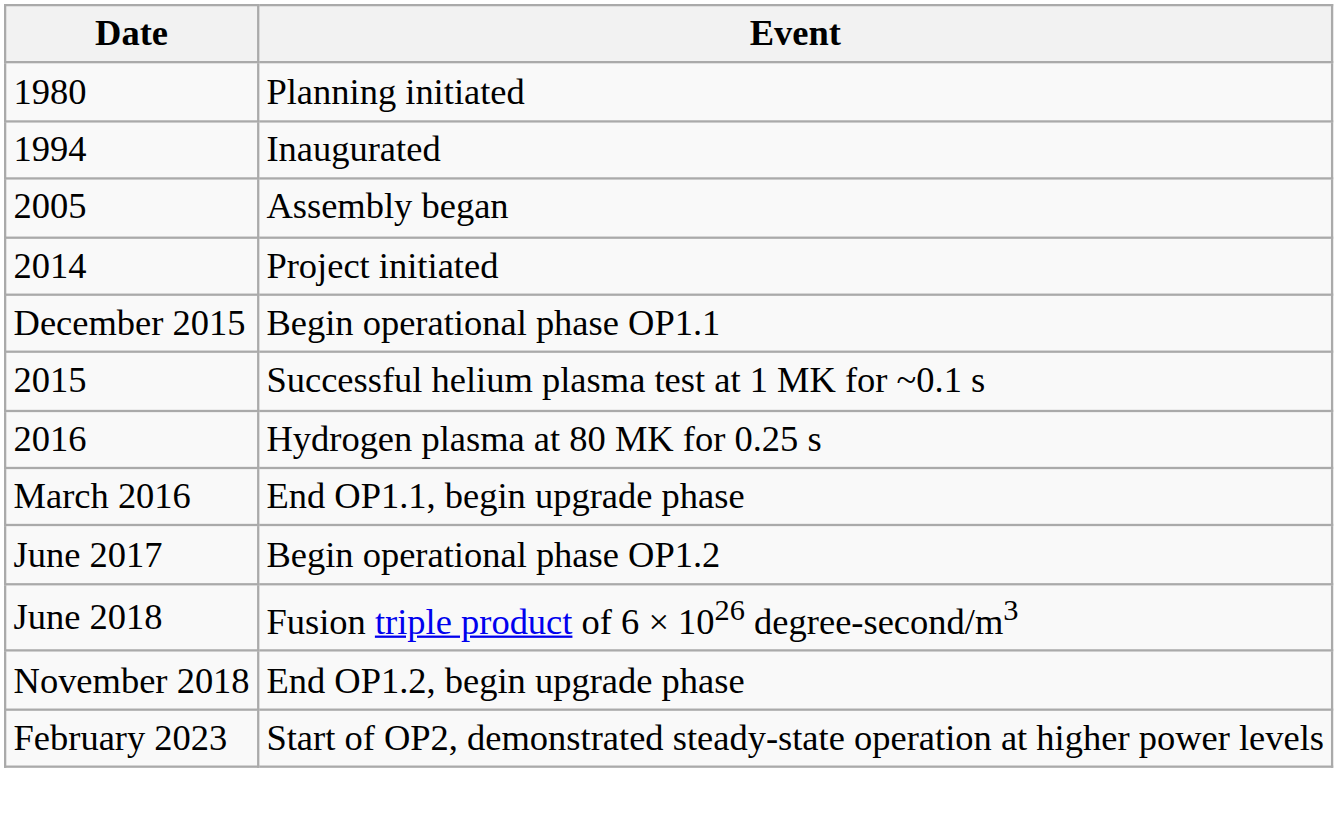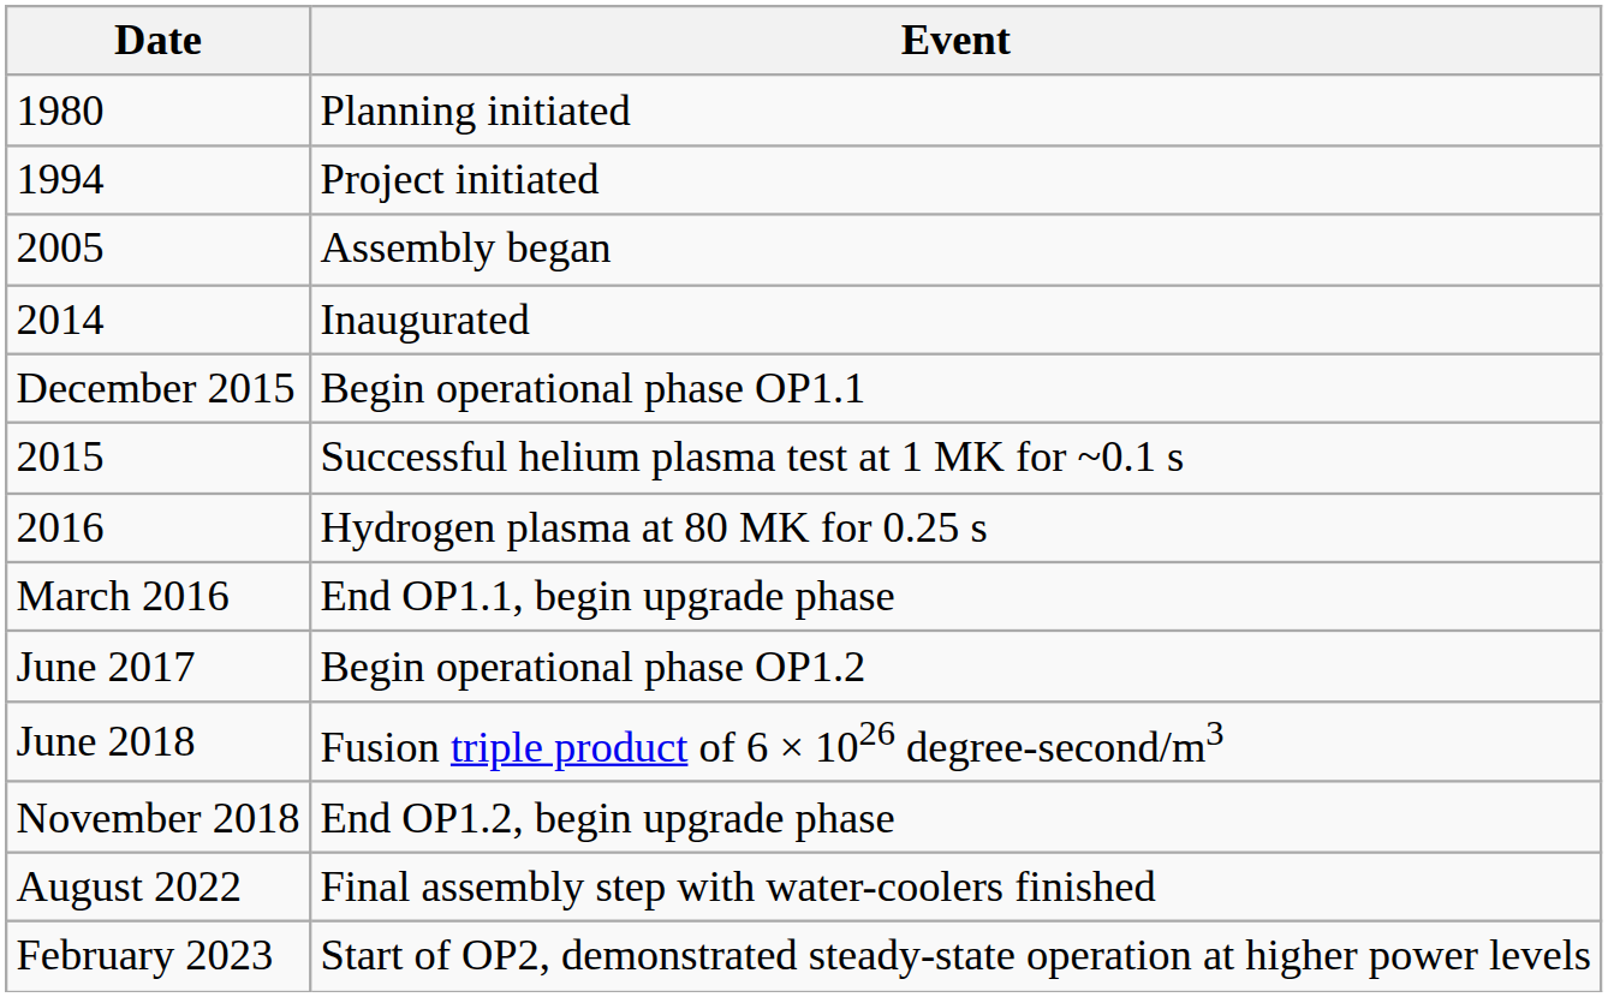1994 | Event: Inaugurated -> Project initiated
2014 | Event: Project initiated -> Inaugurated
+ row: August 2022 | Final assembly step with water-coolers finished
